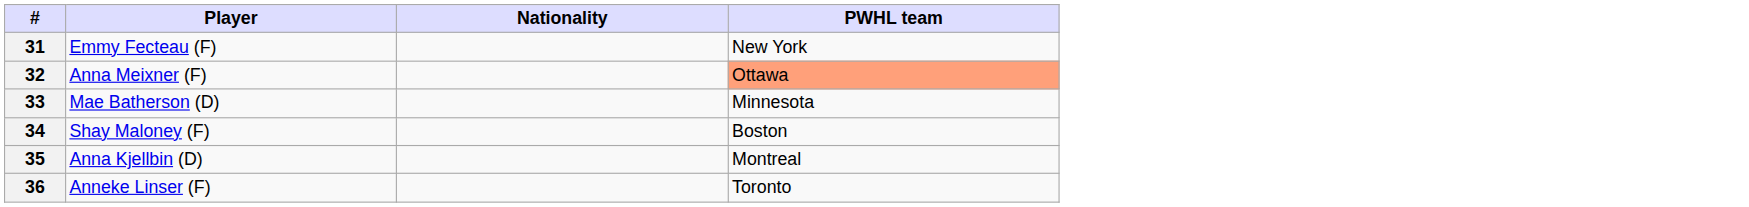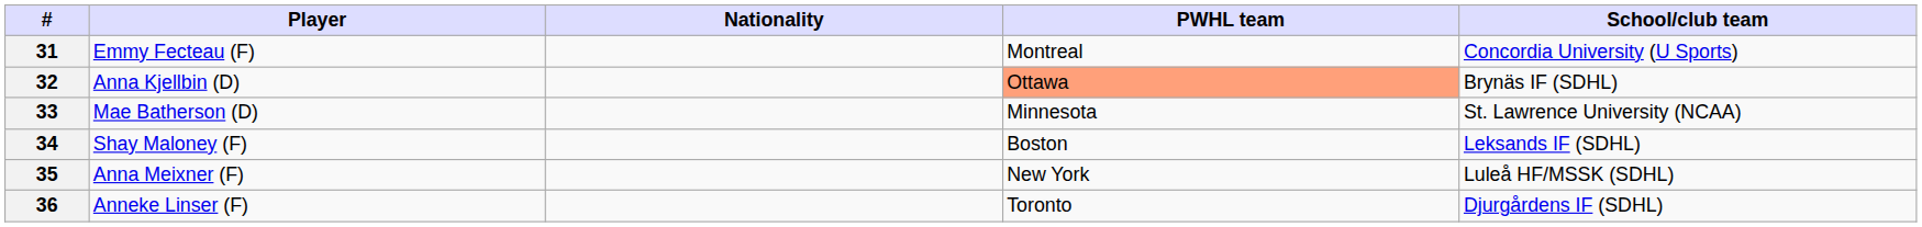+ column: School/club team | Concordia University (U Sports) | Brynäs IF (SDHL) | St. Lawrence University (NCAA) | Leksands IF (SDHL) | Luleå HF/MSSK (SDHL) | Djurgårdens IF (SDHL)
31 | PWHL team: New York -> Montreal
32 | Player: Anna Meixner (F) -> Anna Kjellbin (D)
35 | Player: Anna Kjellbin (D) -> Anna Meixner (F)
35 | PWHL team: Montreal -> New York
